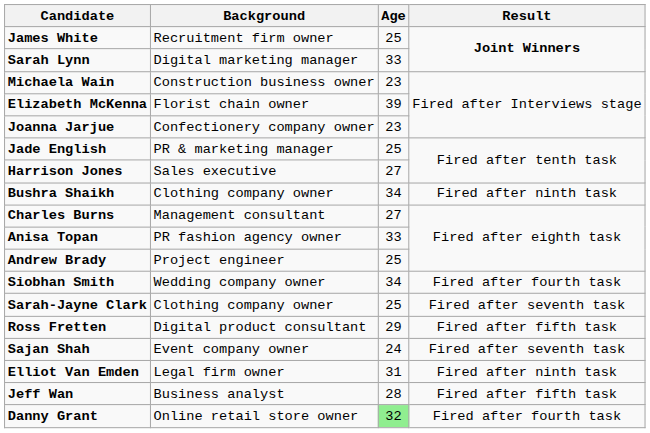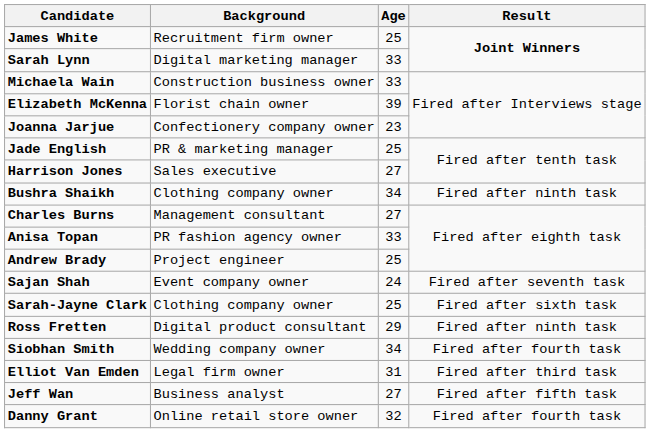Michaela Wain | Age: 23 -> 33
rows swapped: Sajan Shah <-> Siobhan Smith
Sarah-Jayne Clark | Result: Fired after seventh task -> Fired after sixth task
Ross Fretten | Result: Fired after fifth task -> Fired after ninth task
Elliot Van Emden | Result: Fired after ninth task -> Fired after third task
Jeff Wan | Age: 28 -> 27
Danny Grant | Age: lightgreen background -> no background
